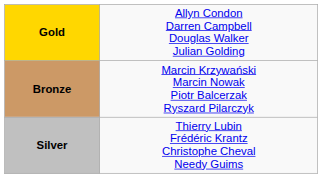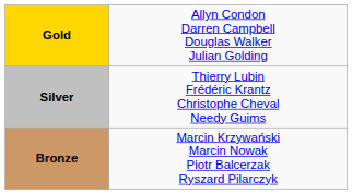rows swapped: Silver <-> Bronze
